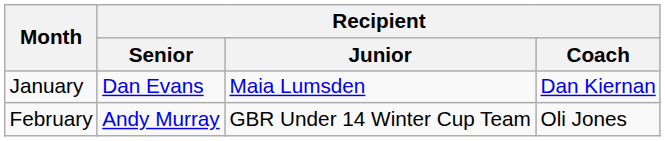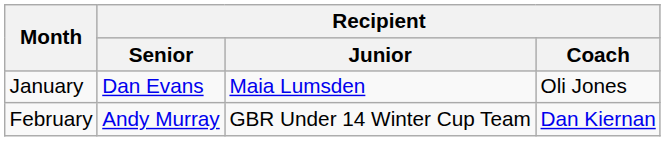January | Recipient / Coach: Dan Kiernan -> Oli Jones
February | Recipient / Coach: Oli Jones -> Dan Kiernan
